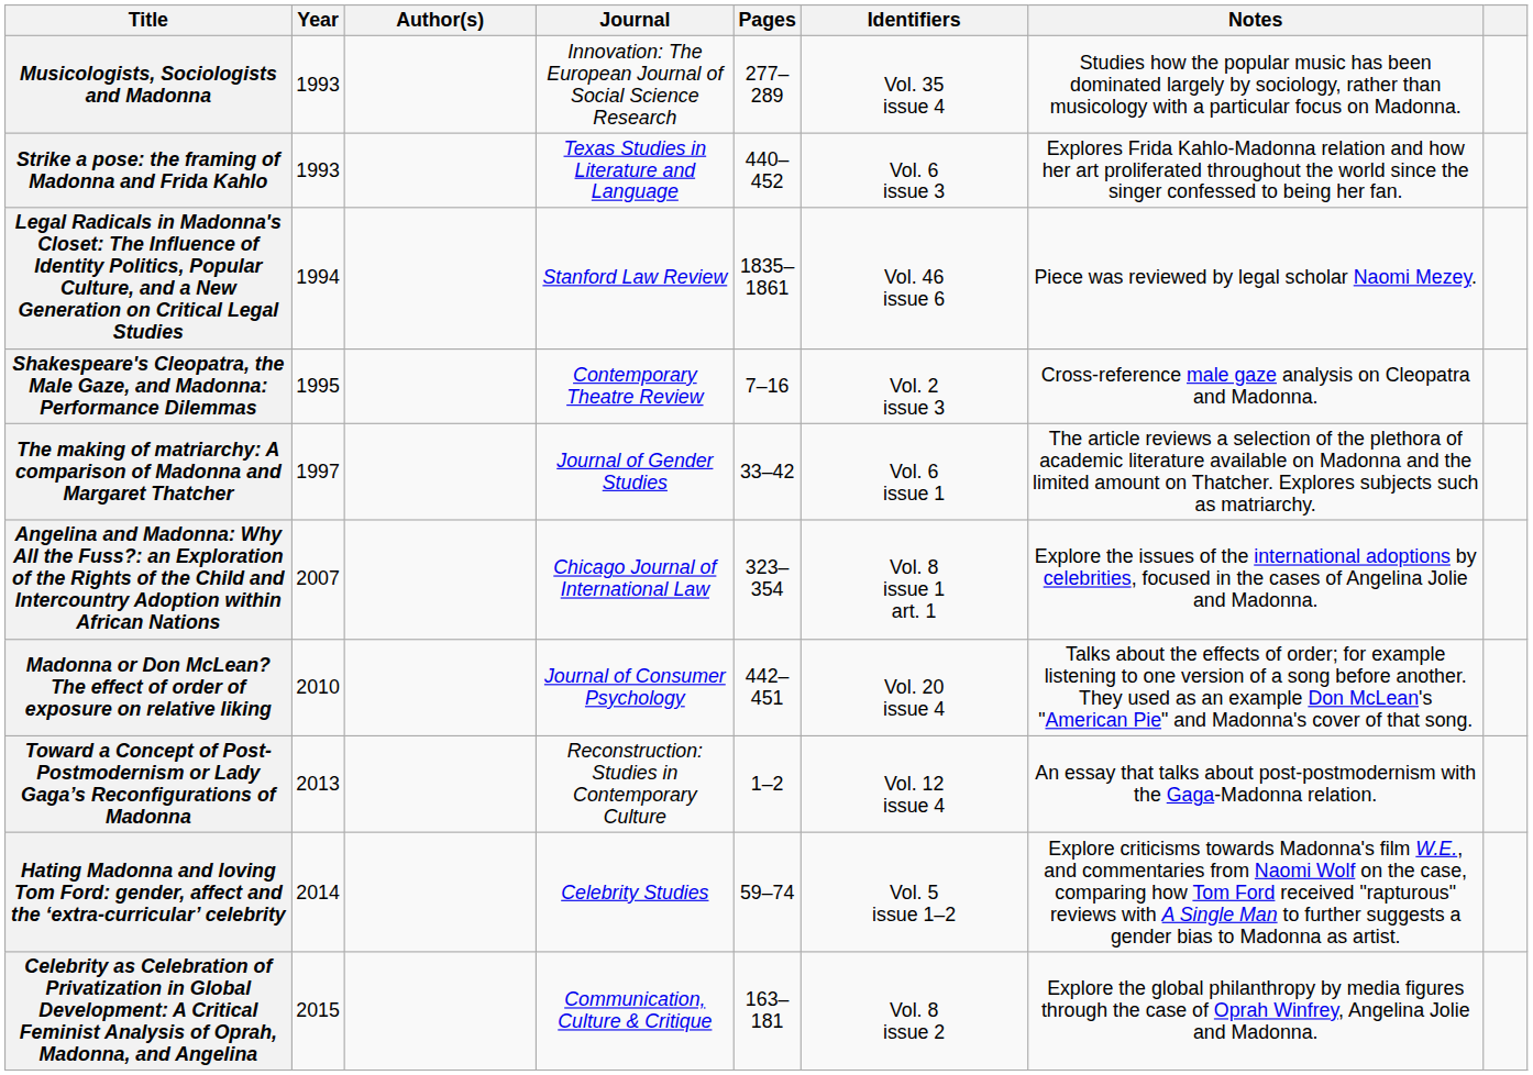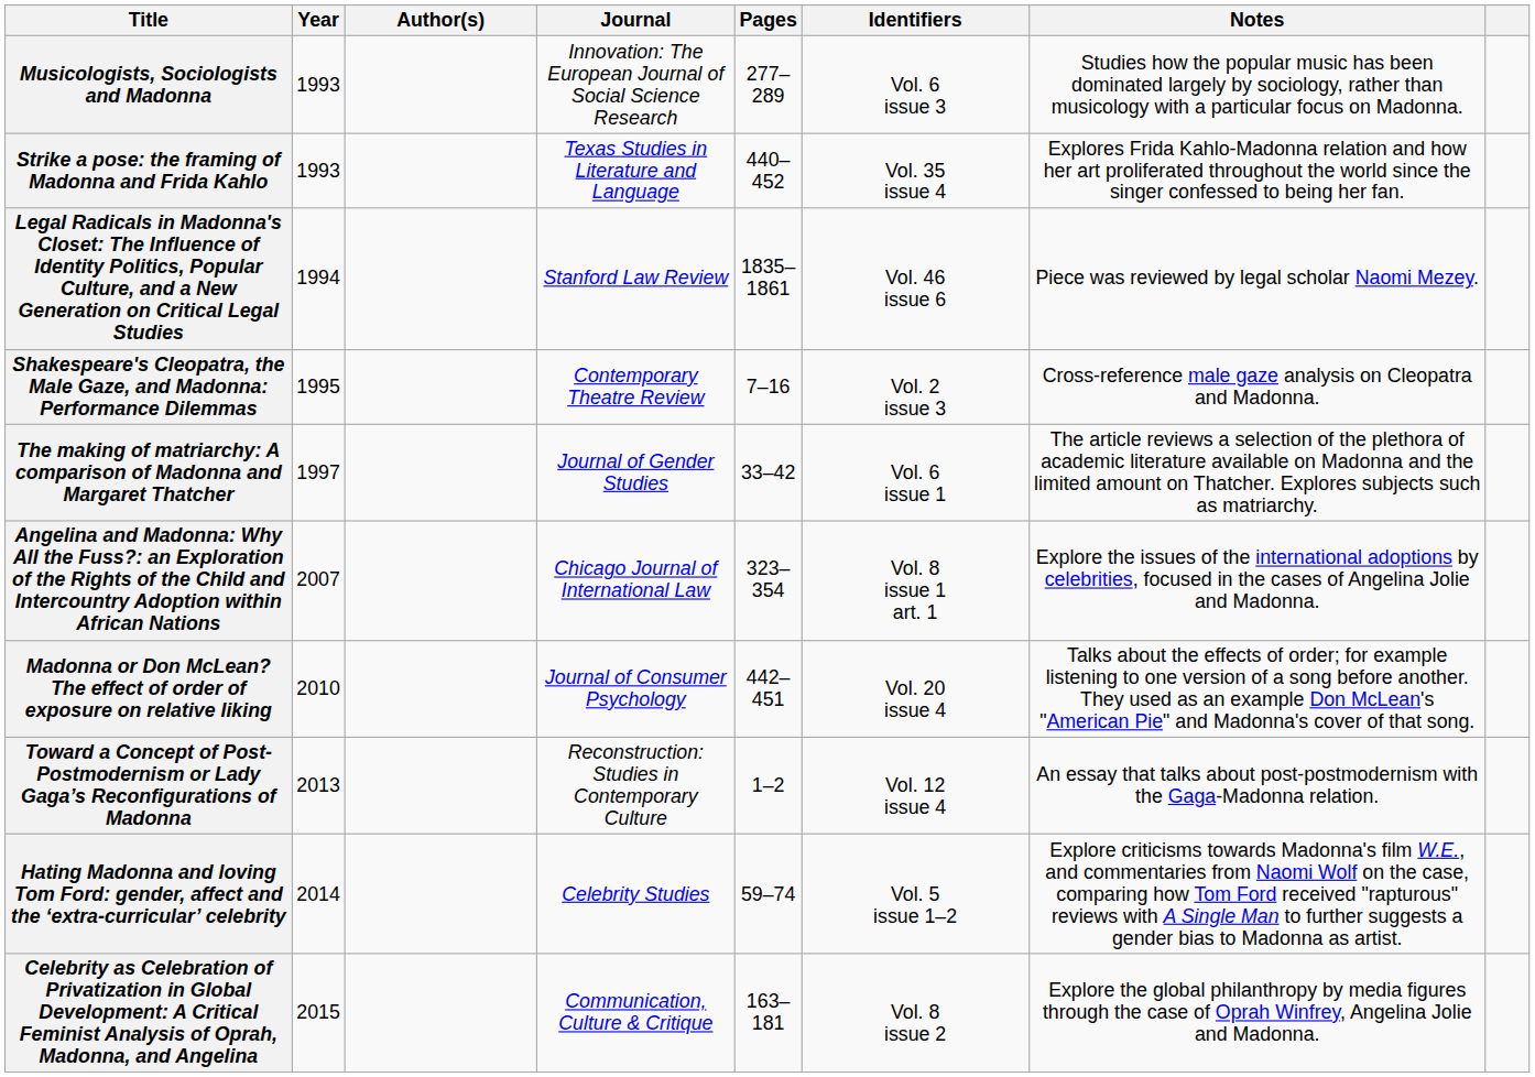Musicologists, Sociologists and Madonna | Identifiers: Vol. 35 issue 4 -> Vol. 6 issue 3
Strike a pose: the framing of Madonna and Frida Kahlo | Identifiers: Vol. 6 issue 3 -> Vol. 35 issue 4
